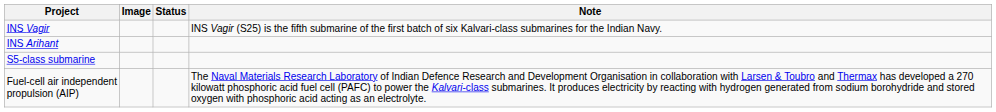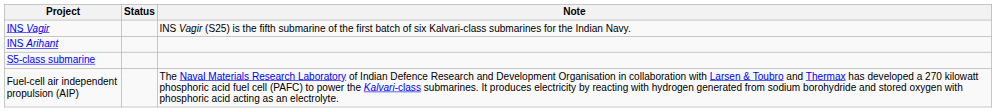- column: Image
